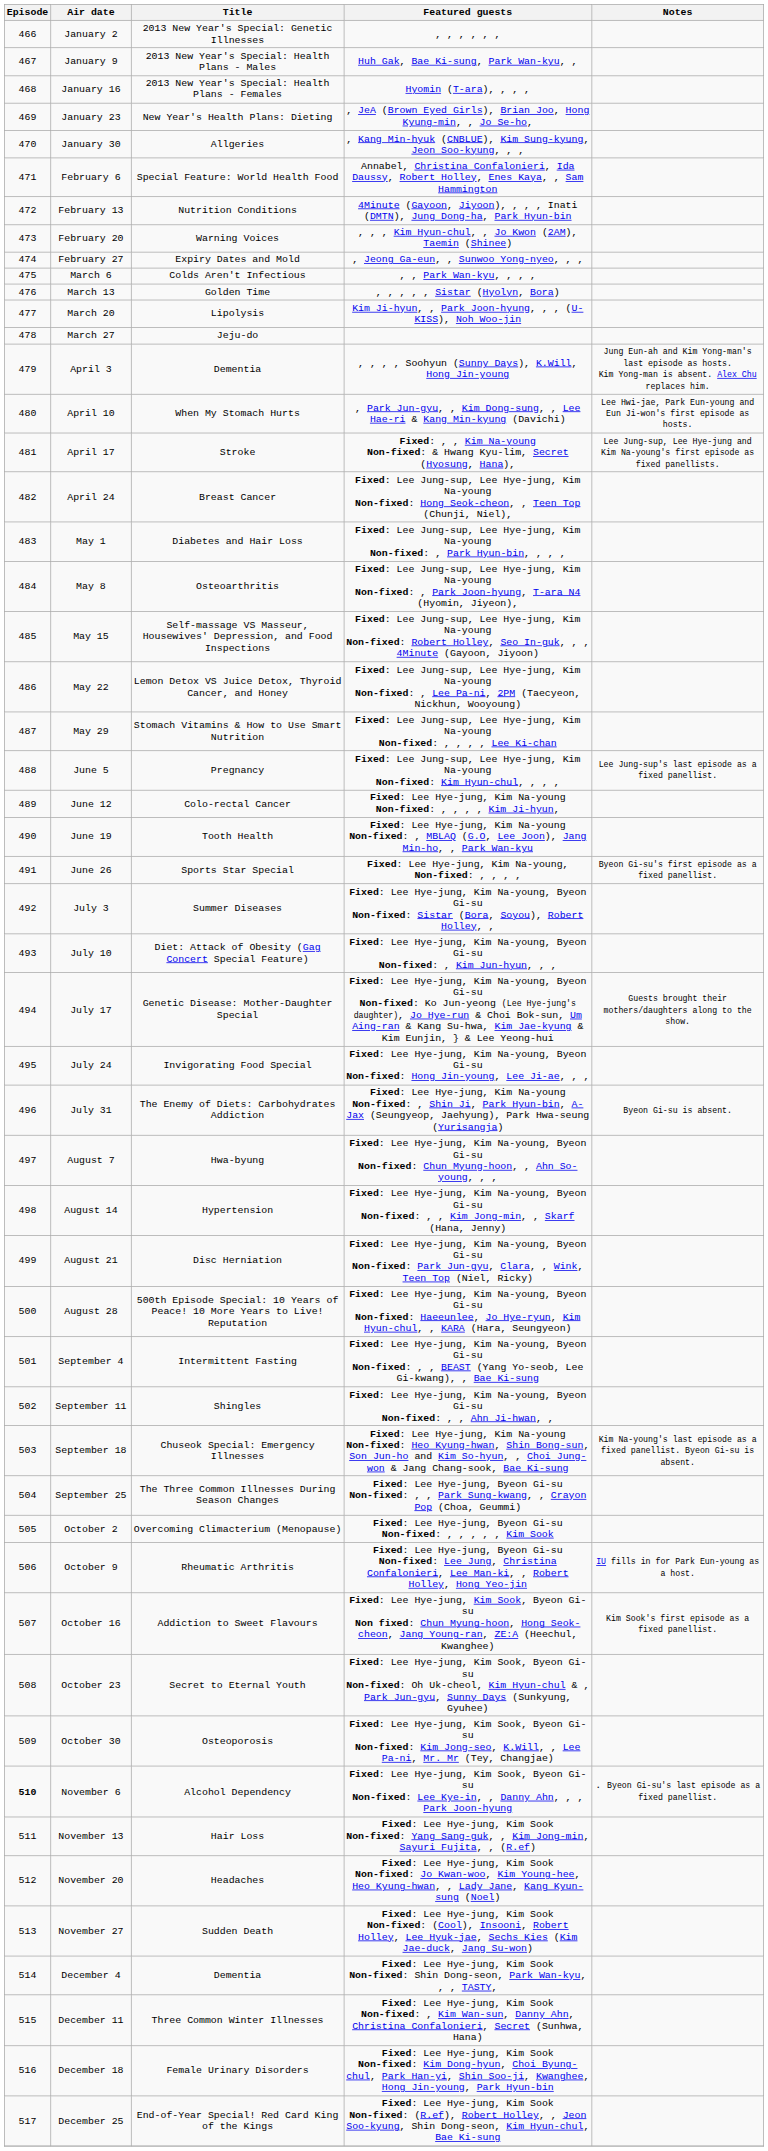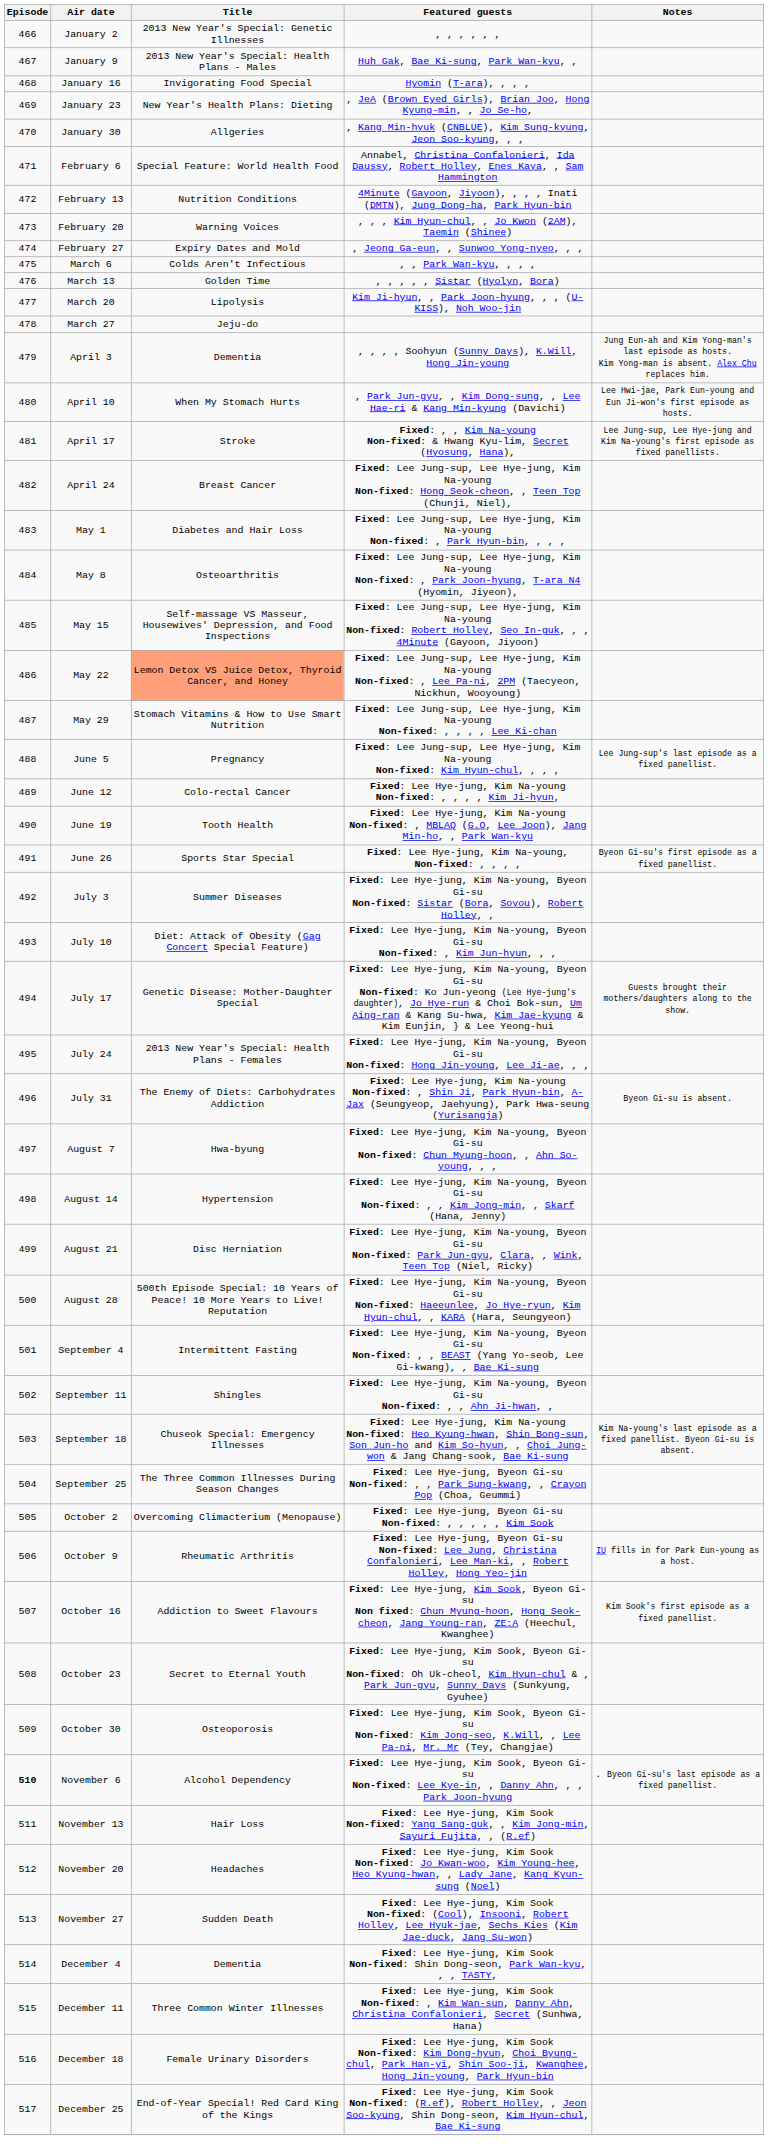January 16 | Title: 2013 New Year's Special: Health Plans - Females -> Invigorating Food Special
May 22 | Title: no background -> lightsalmon background
July 24 | Title: Invigorating Food Special -> 2013 New Year's Special: Health Plans - Females
